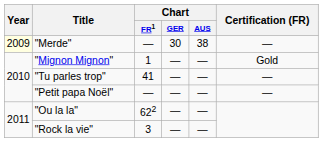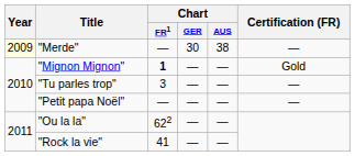"Mignon Mignon" | Chart / FR1: normal -> bold
"Tu parles trop" | Chart / FR1: 41 -> 3
"Rock la vie" | Chart / FR1: 3 -> 41
